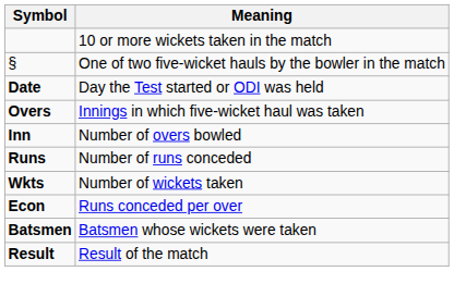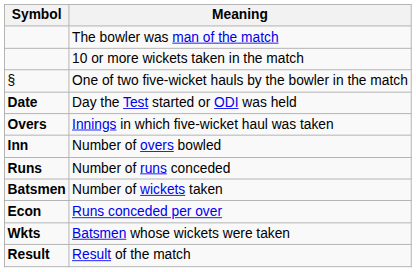+ row: The bowler was man of the match
Number of wickets taken | Symbol: Wkts -> Batsmen
Batsmen whose wickets were taken | Symbol: Batsmen -> Wkts
